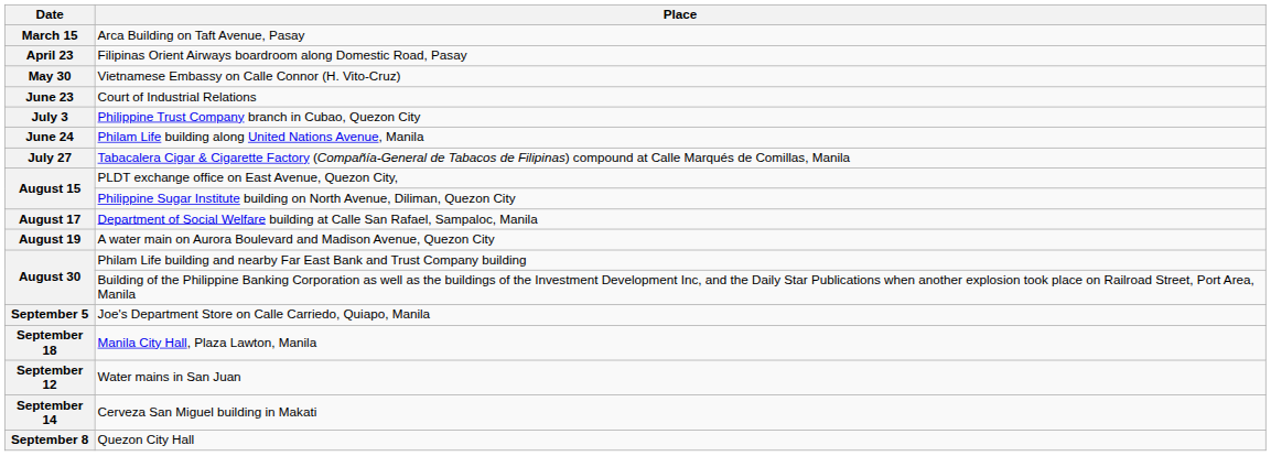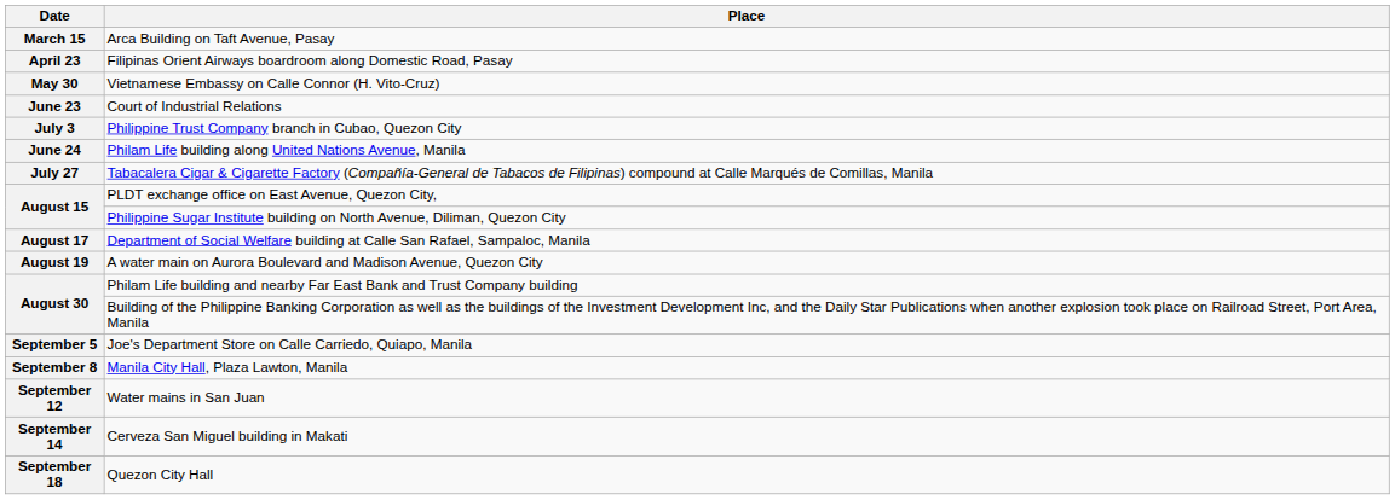Manila City Hall, Plaza Lawton, Manila | Date: September 18 -> September 8
Quezon City Hall | Date: September 8 -> September 18
